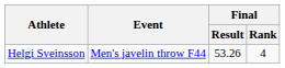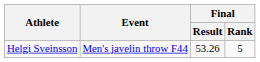Helgi Sveinsson | Final / Rank: 4 -> 5
